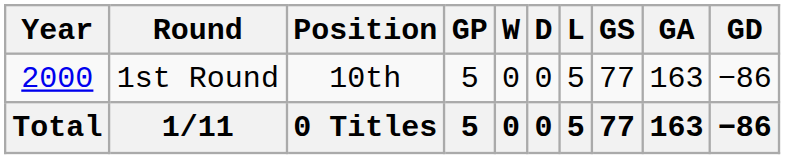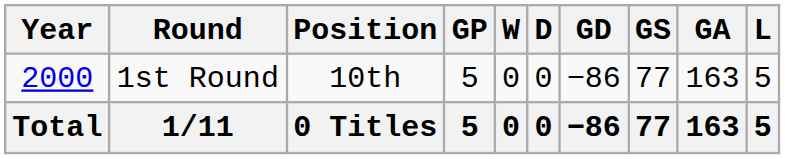columns swapped: L <-> GD
